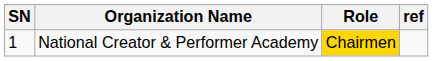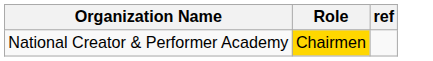- column: SN | 1
